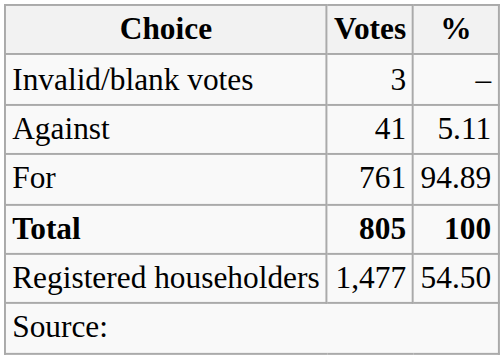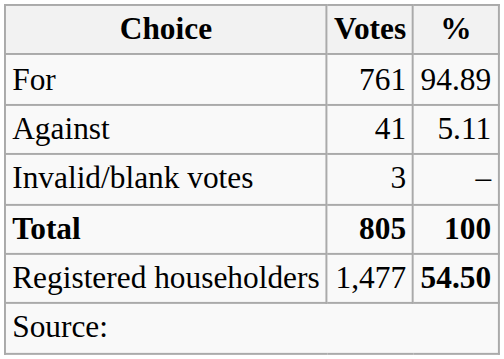rows swapped: For <-> Invalid/blank votes
Registered householders | %: normal -> bold
